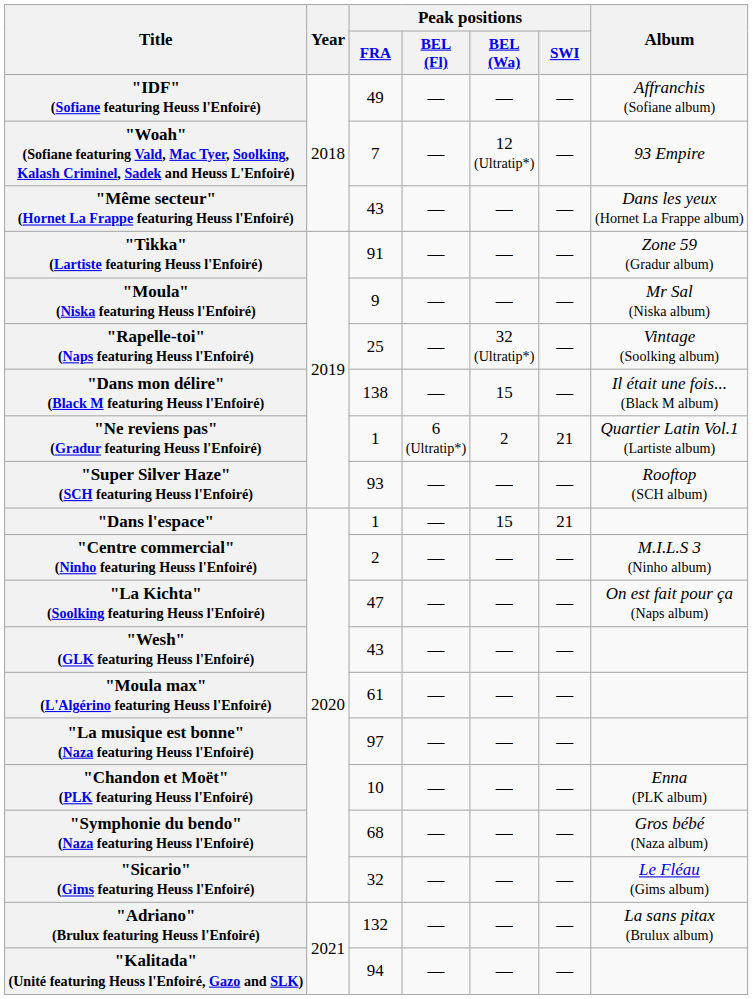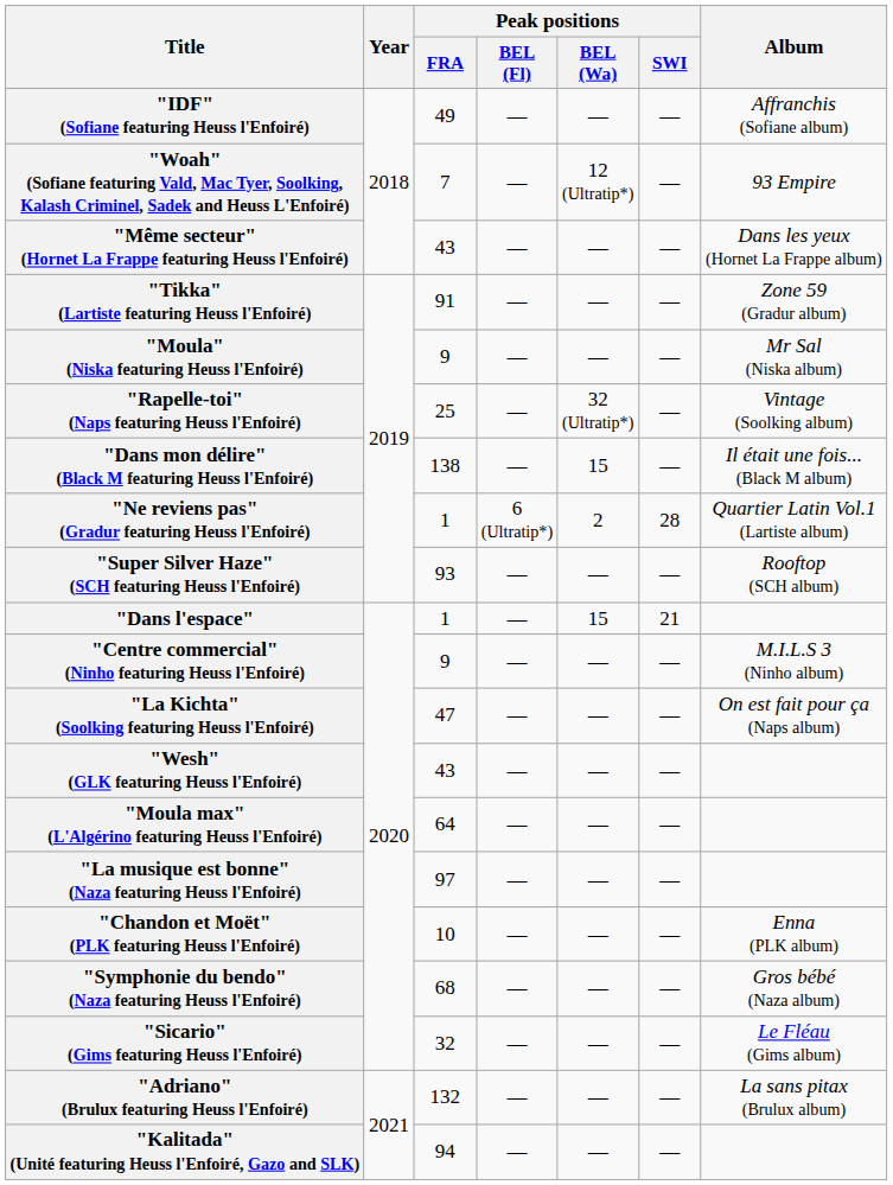"Ne reviens pas" (Gradur featuring Heuss l'Enfoiré) | Peak positions / SWI: 21 -> 28
"Centre commercial" (Ninho featuring Heuss l'Enfoiré) | Peak positions / FRA: 2 -> 9
"Moula max" (L'Algérino featuring Heuss l'Enfoiré) | Peak positions / FRA: 61 -> 64
